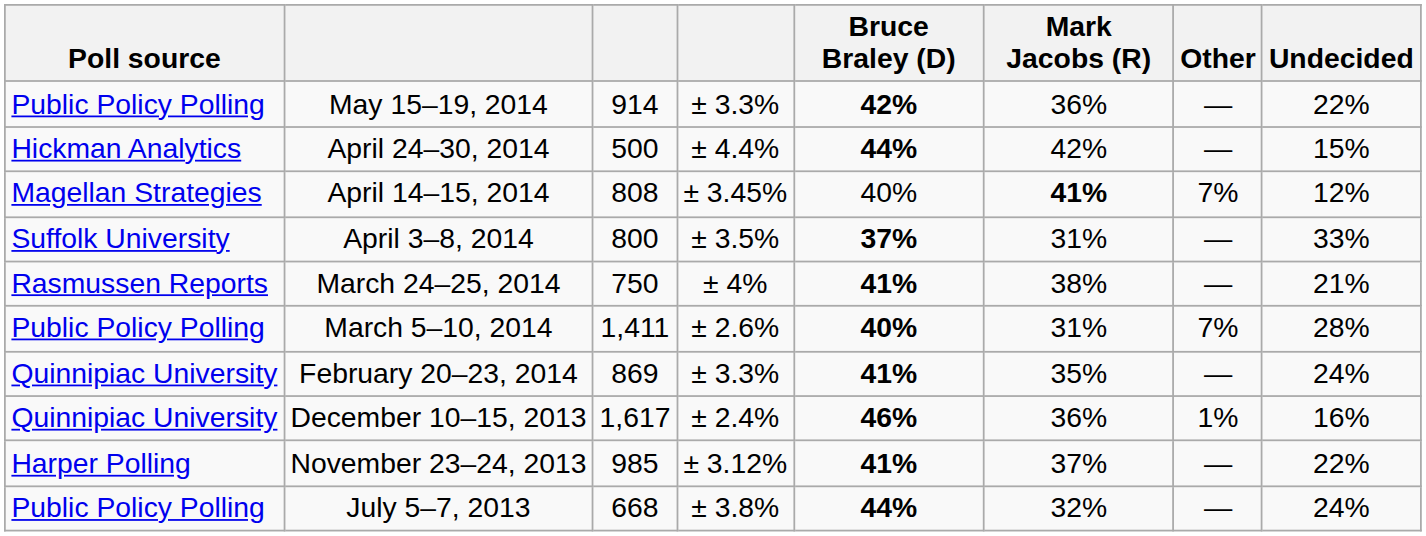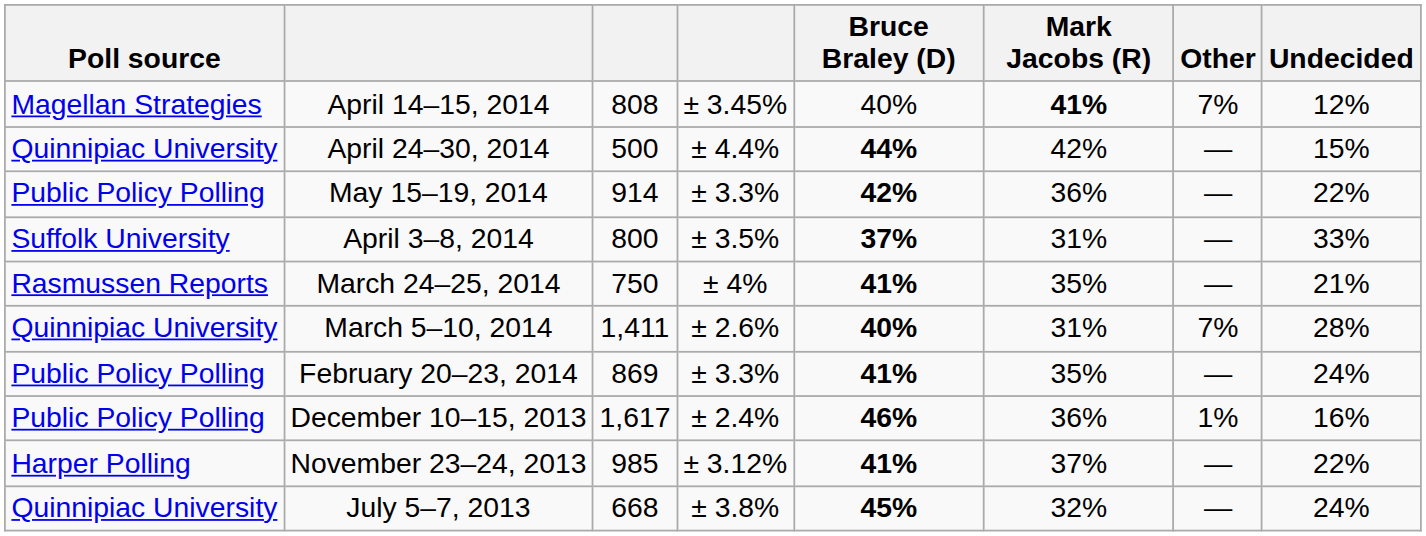rows swapped: May 15–19, 2014 <-> April 14–15, 2014
April 24–30, 2014 | Poll source: Hickman Analytics -> Quinnipiac University
March 24–25, 2014 | Mark Jacobs (R): 38% -> 35%
March 5–10, 2014 | Poll source: Public Policy Polling -> Quinnipiac University
February 20–23, 2014 | Poll source: Quinnipiac University -> Public Policy Polling
December 10–15, 2013 | Poll source: Quinnipiac University -> Public Policy Polling
July 5–7, 2013 | Poll source: Public Policy Polling -> Quinnipiac University
July 5–7, 2013 | Bruce Braley (D): 44% -> 45%
